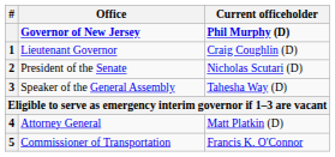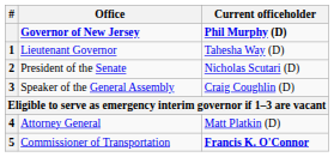Lieutenant Governor | Current officeholder: Craig Coughlin (D) -> Tahesha Way (D)
Speaker of the General Assembly | Current officeholder: Tahesha Way (D) -> Craig Coughlin (D)
Commissioner of Transportation | Current officeholder: normal -> bold
